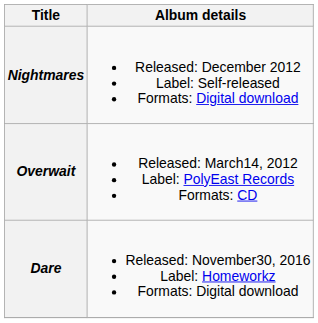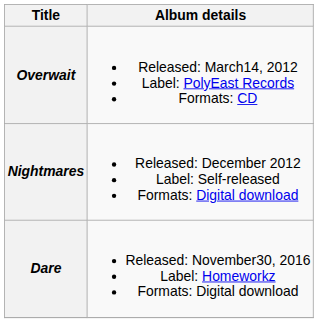rows swapped: Overwait <-> Nightmares
